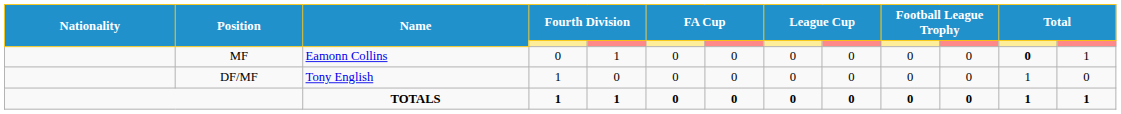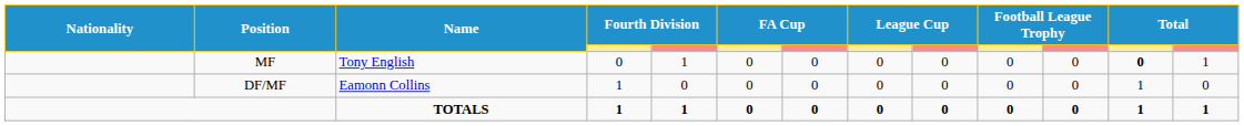MF | Name: Eamonn Collins -> Tony English
DF/MF | Name: Tony English -> Eamonn Collins
